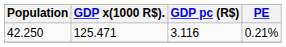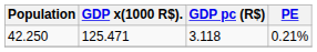42.250 | GDP pc (R$): 3.116 -> 3.118
